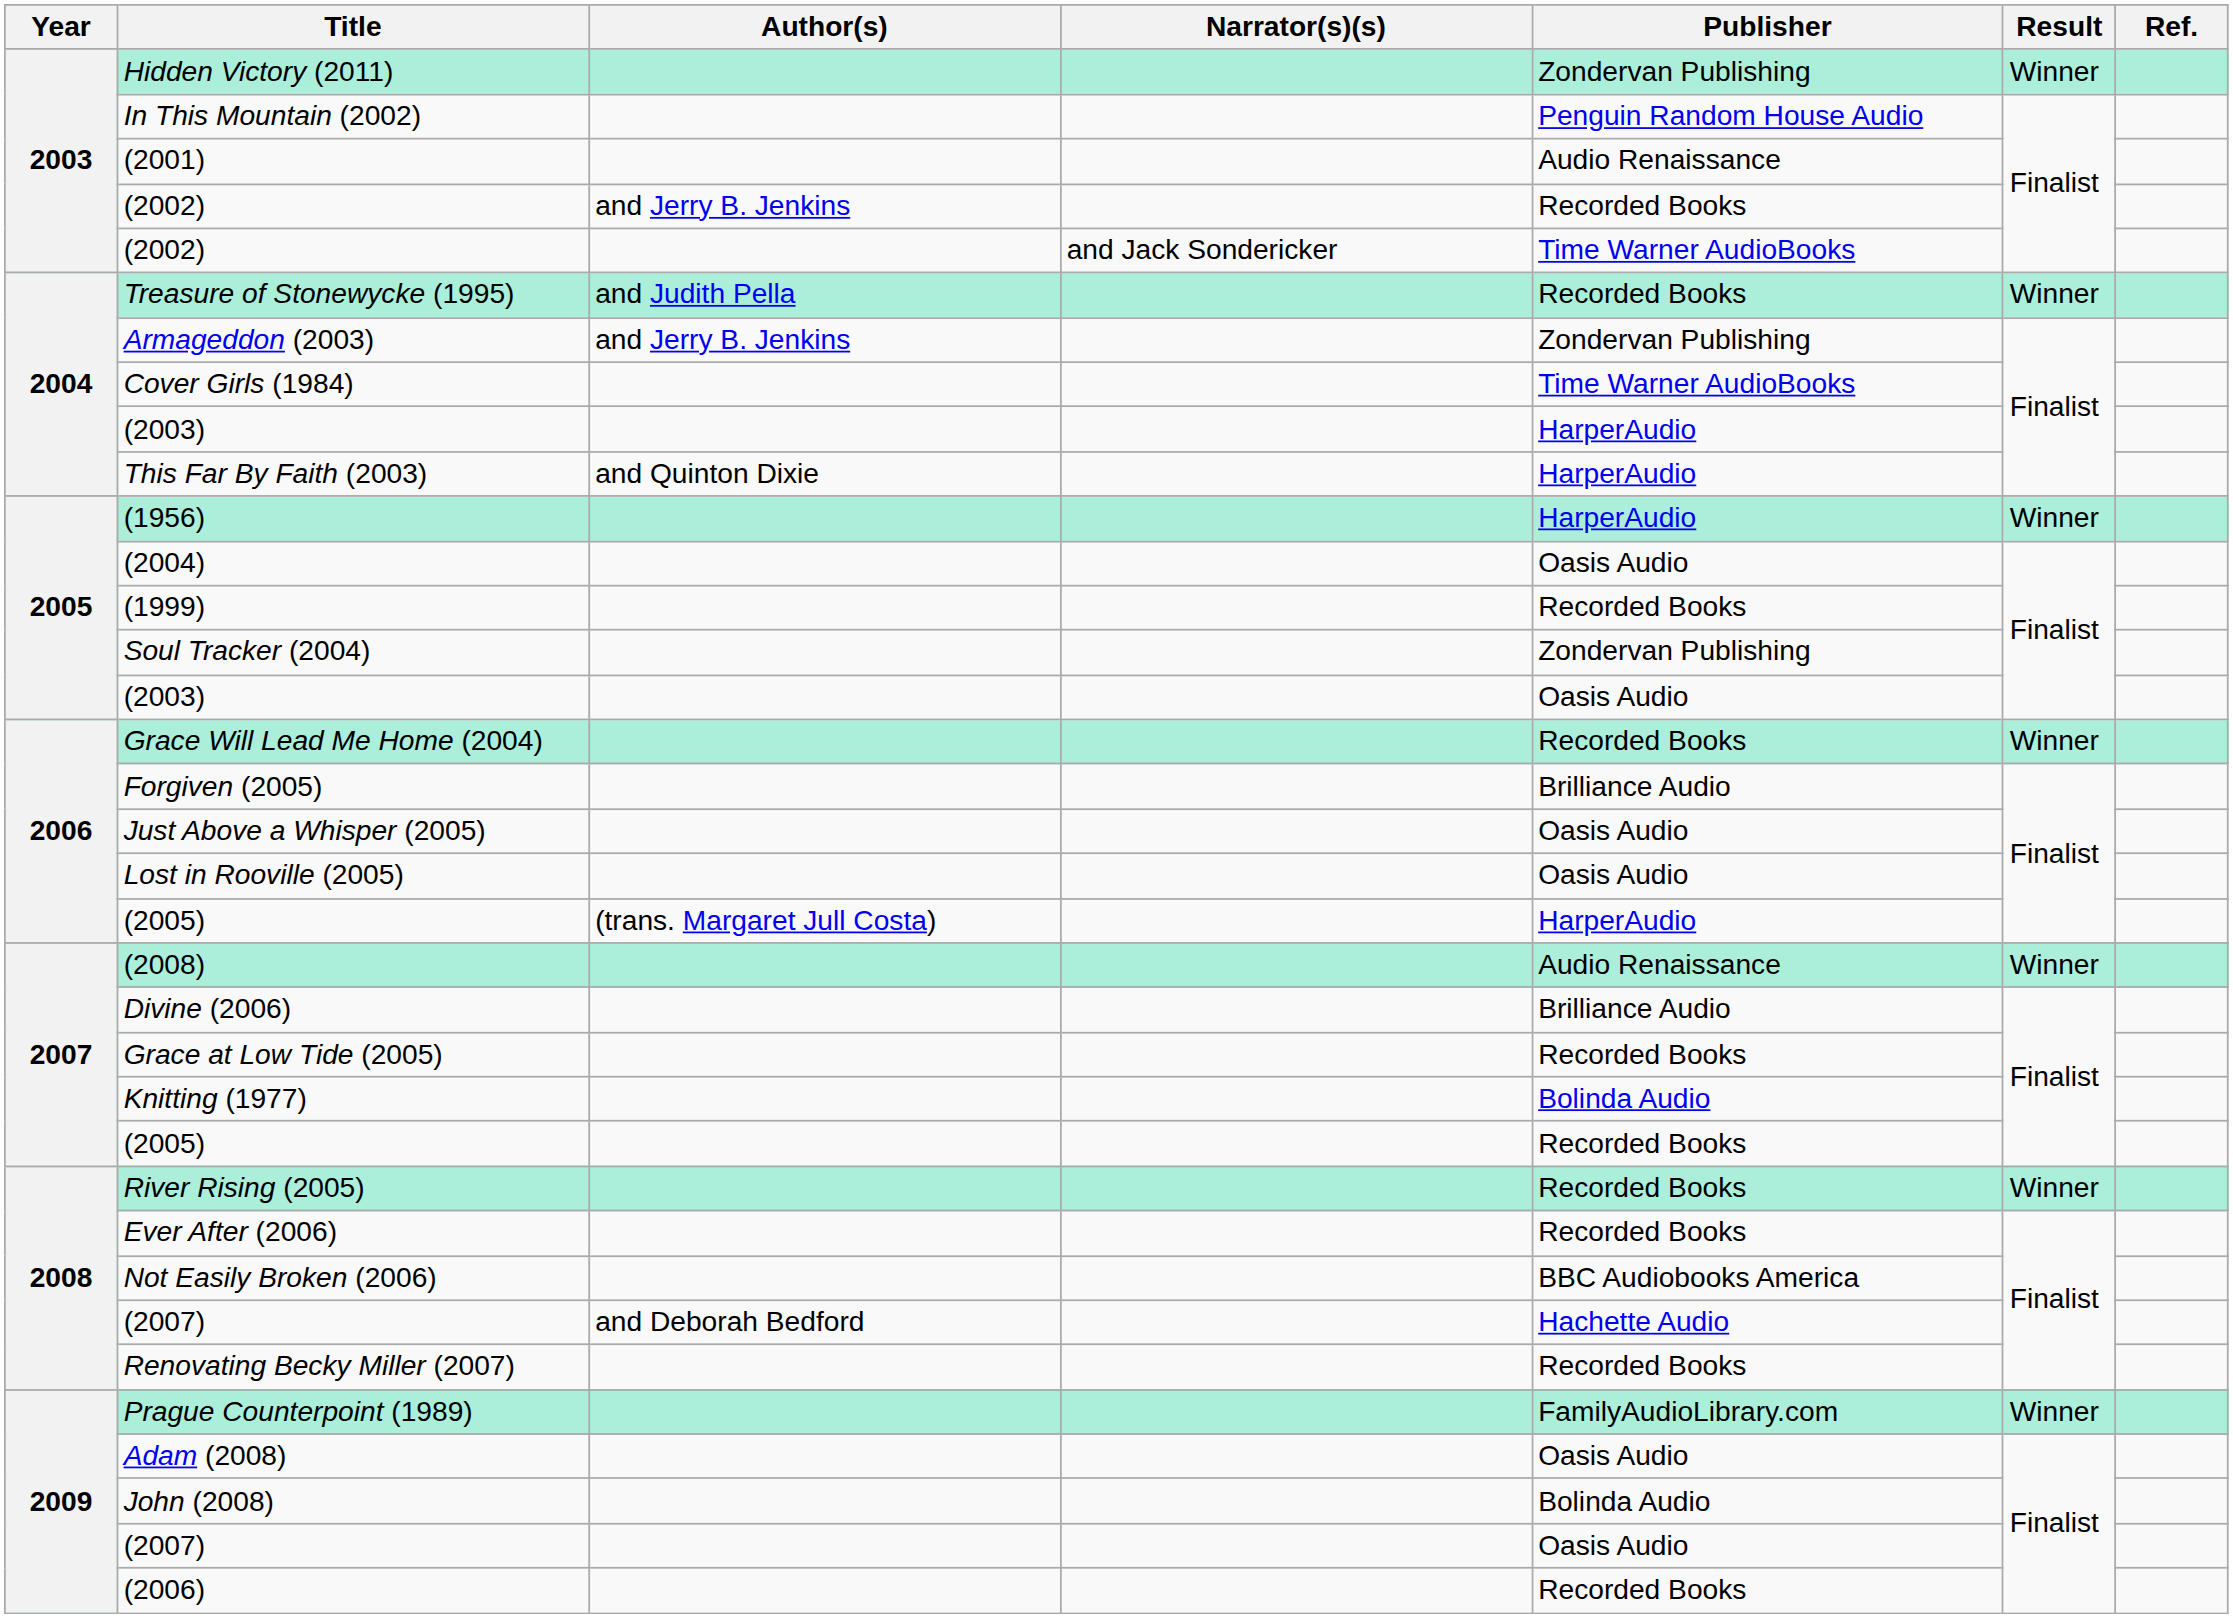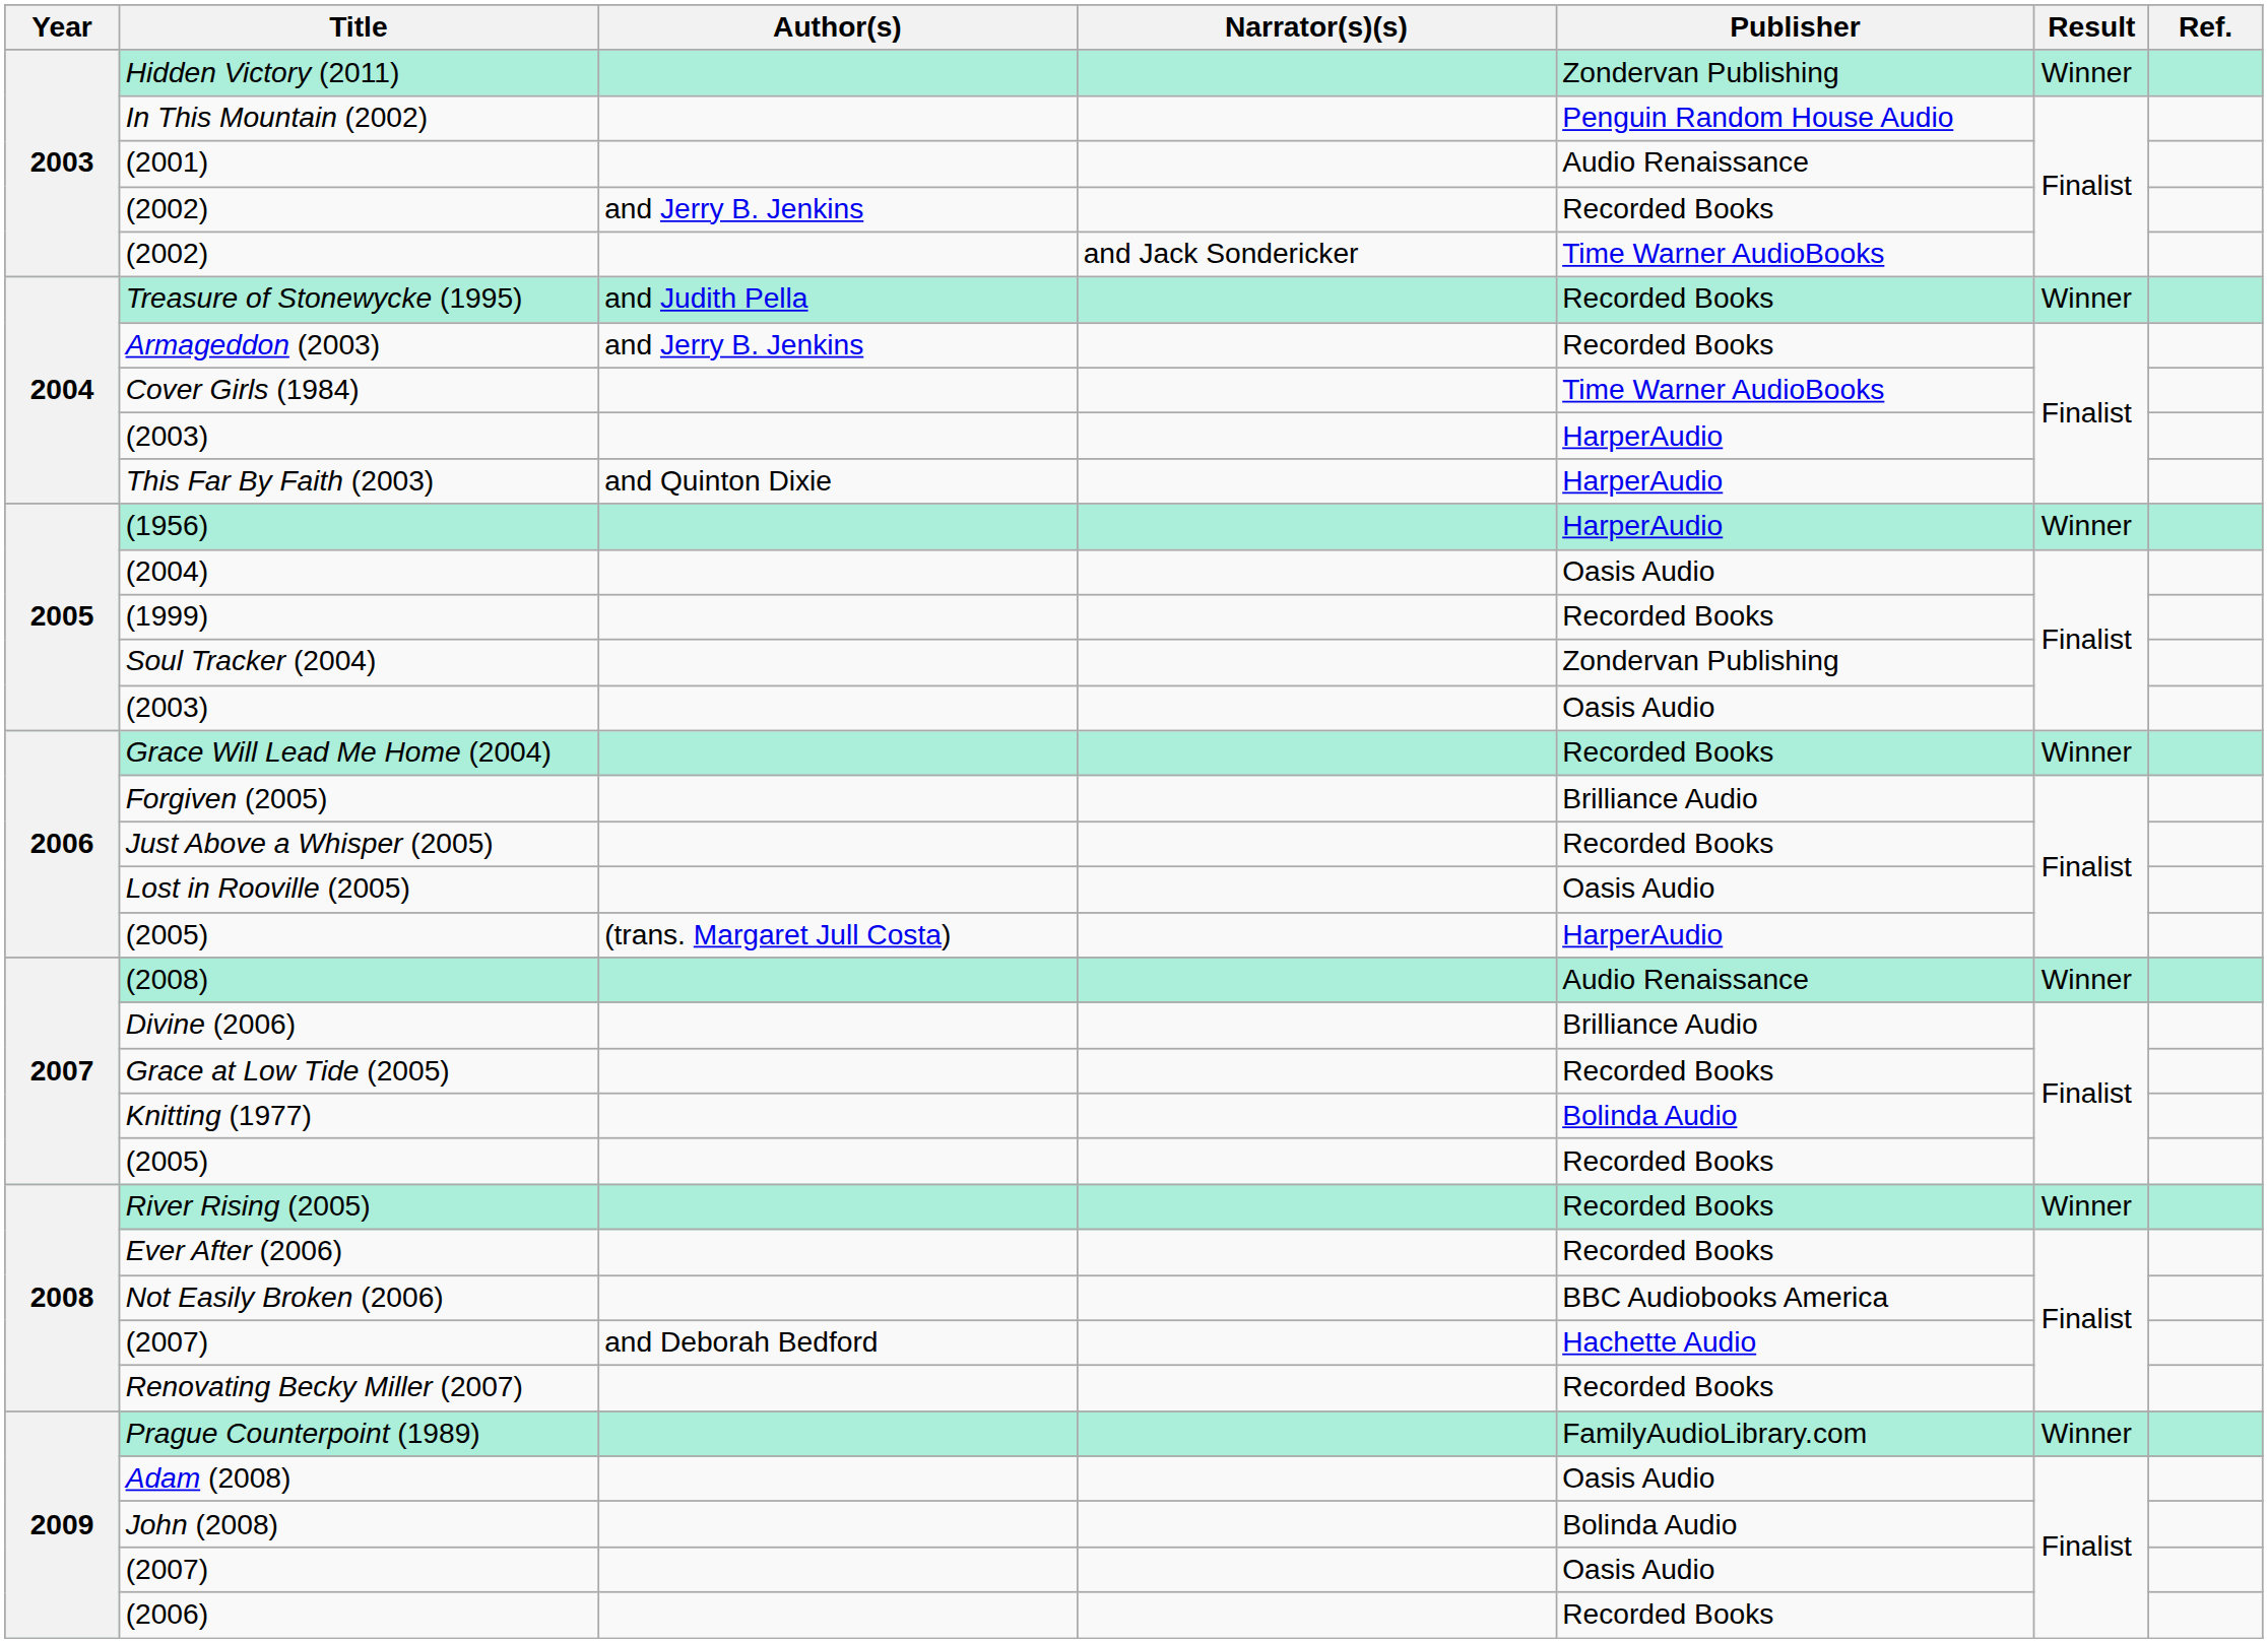Armageddon (2003) | Publisher: Zondervan Publishing -> Recorded Books
Just Above a Whisper (2005) | Publisher: Oasis Audio -> Recorded Books
